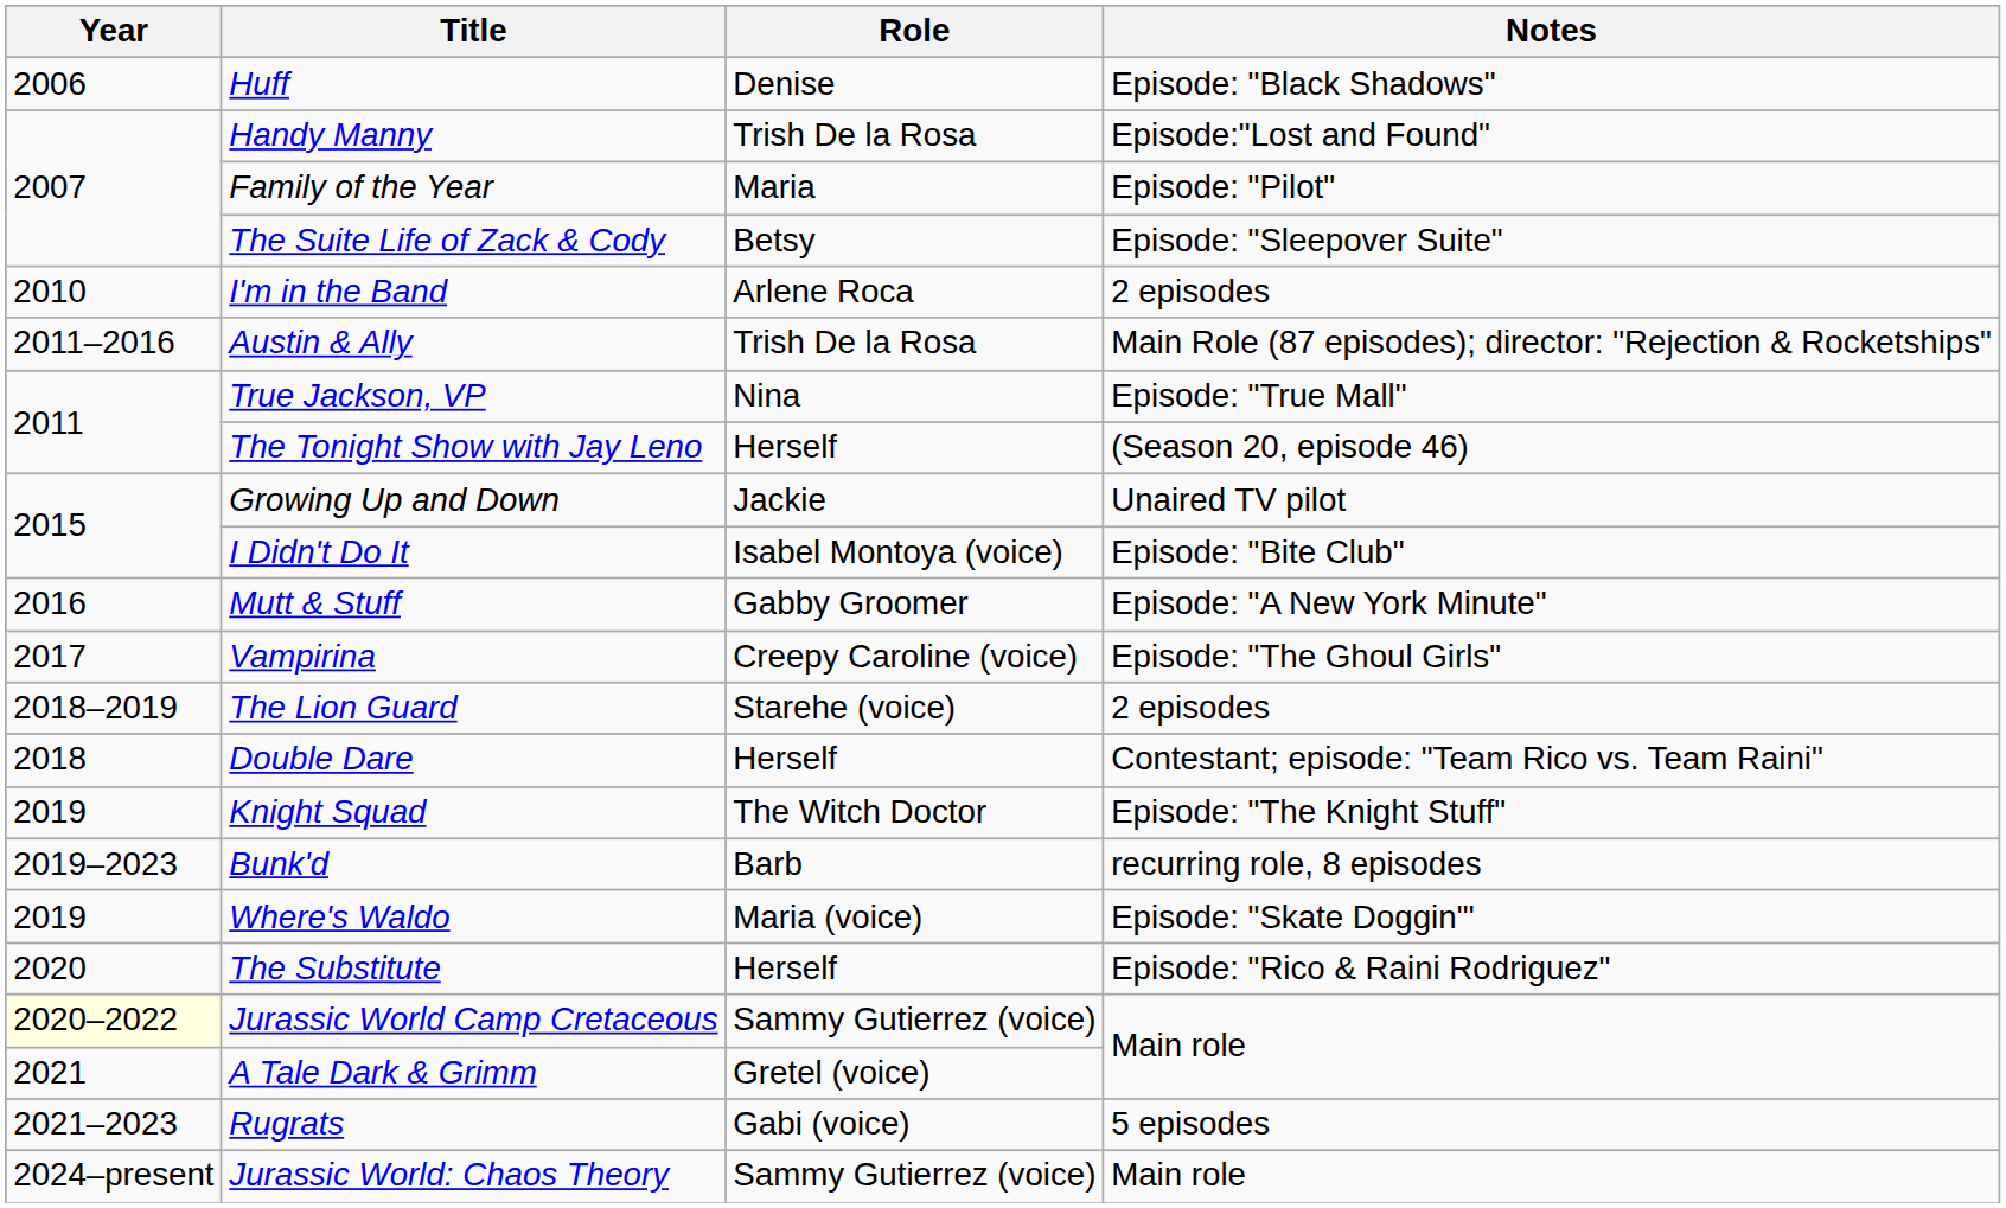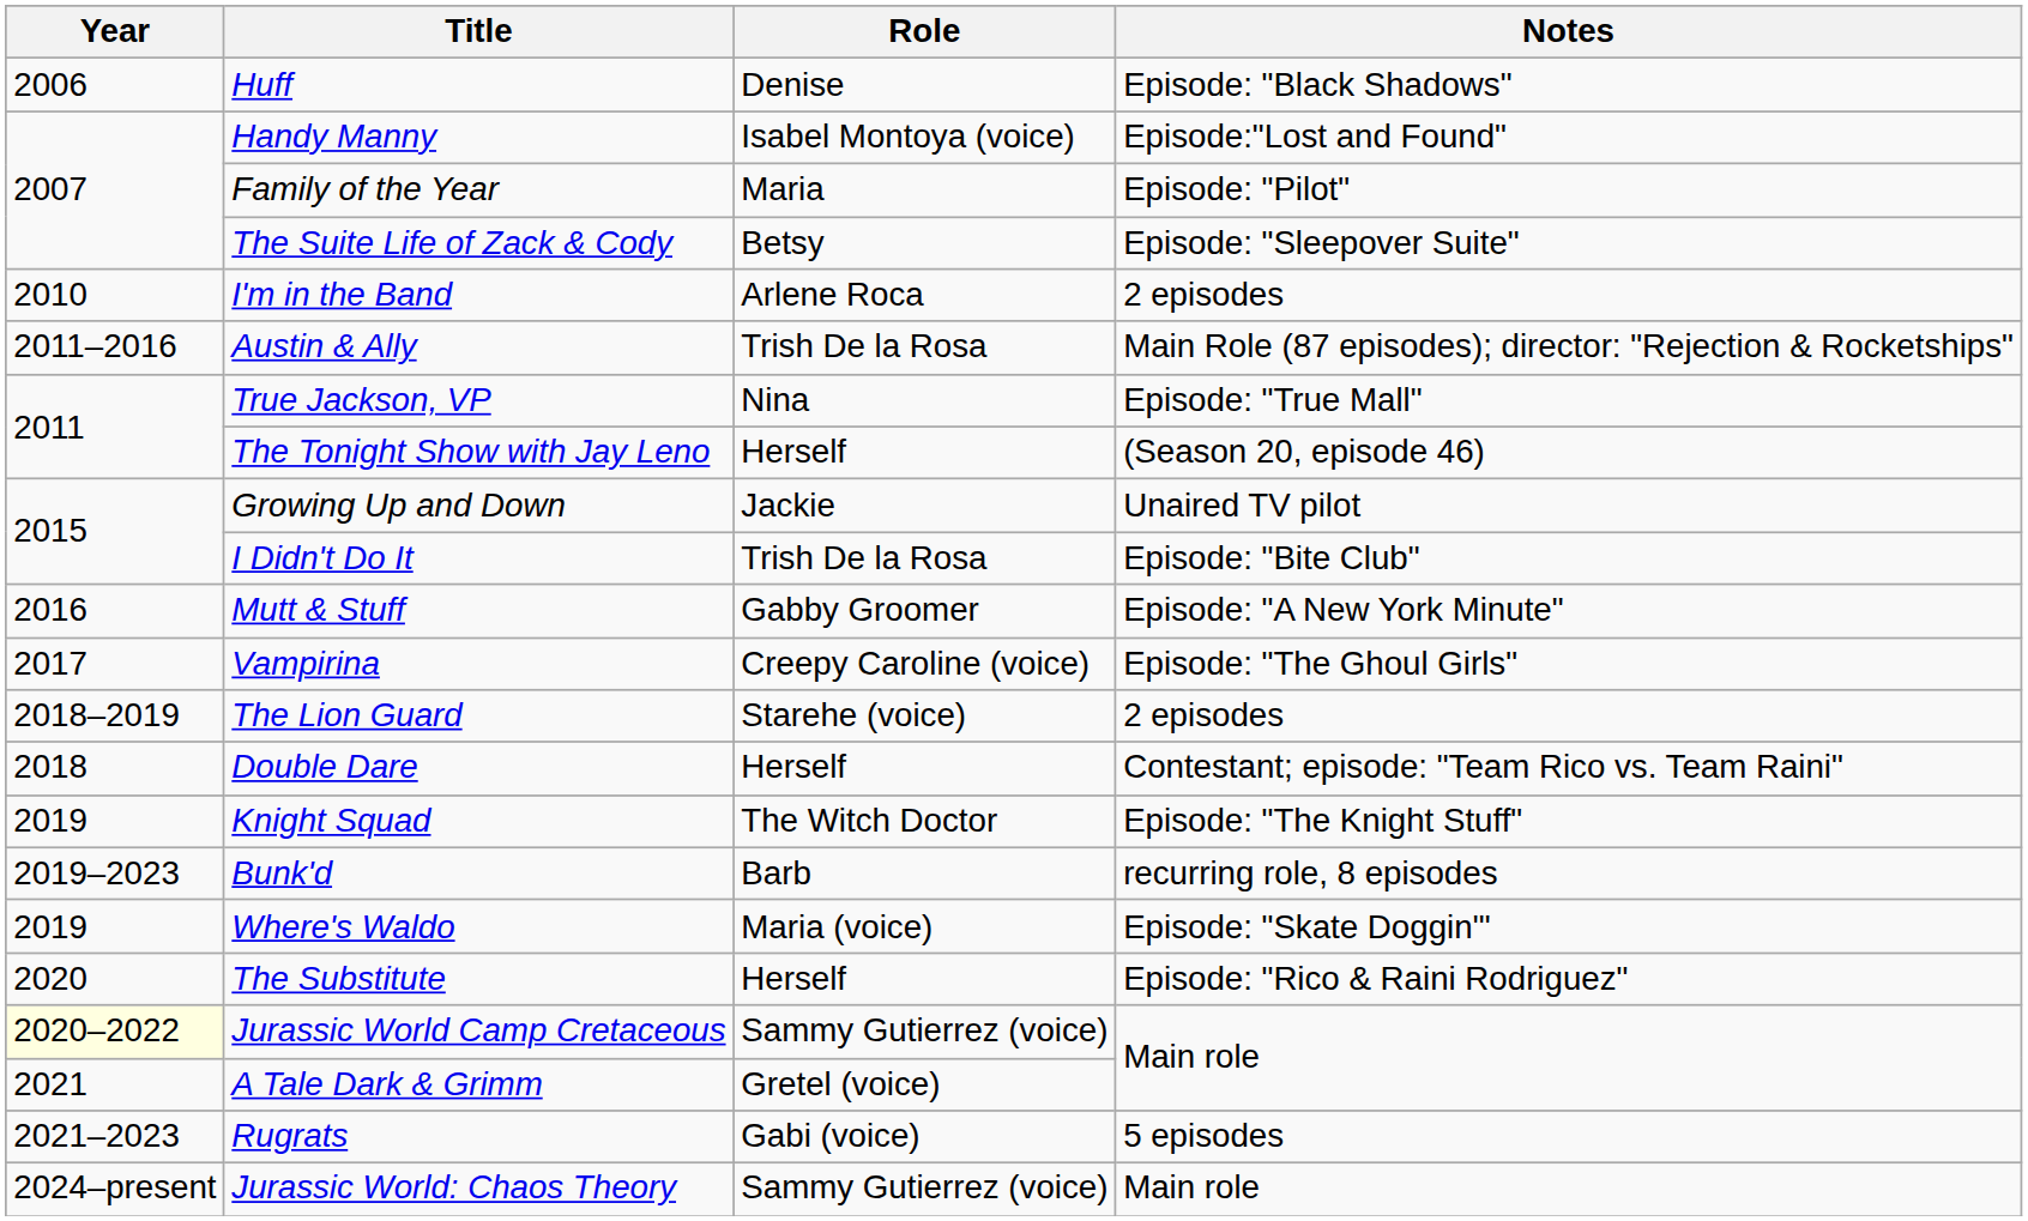Handy Manny | Role: Trish De la Rosa -> Isabel Montoya (voice)
I Didn't Do It | Role: Isabel Montoya (voice) -> Trish De la Rosa
